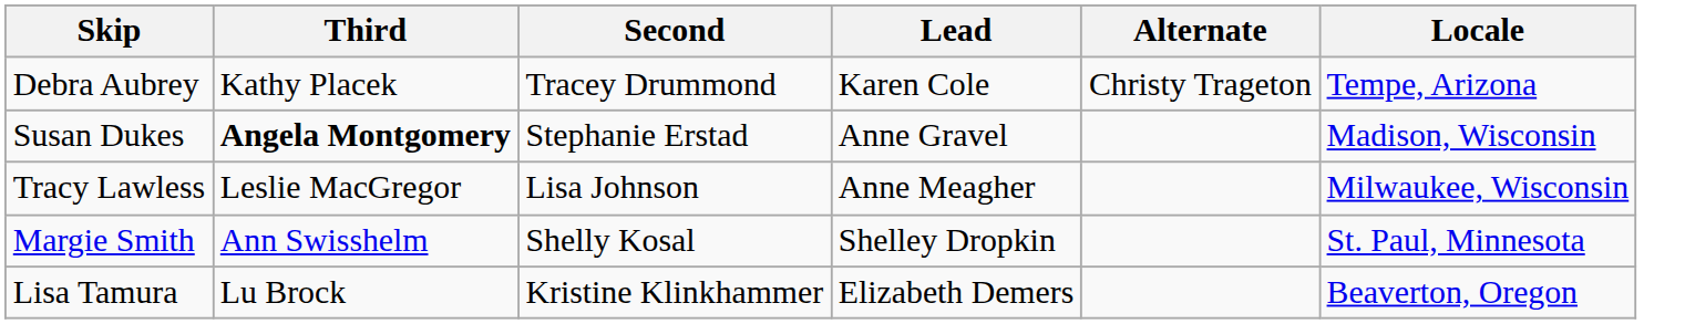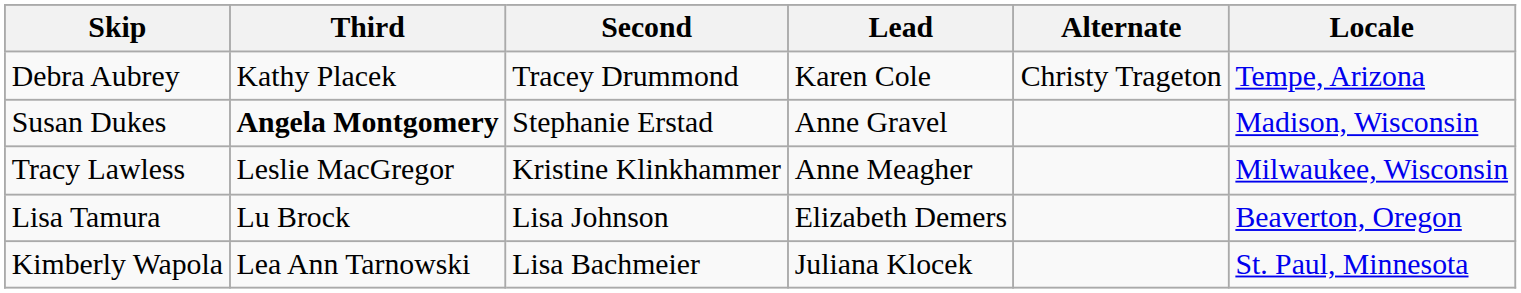Tracy Lawless | Second: Lisa Johnson -> Kristine Klinkhammer
- row: Margie Smith | Ann Swisshelm | Shelly Kosal | Shelley Dropkin | St. Paul, Minnesota
Lisa Tamura | Second: Kristine Klinkhammer -> Lisa Johnson
+ row: Kimberly Wapola | Lea Ann Tarnowski | Lisa Bachmeier | Juliana Klocek | St. Paul, Minnesota
